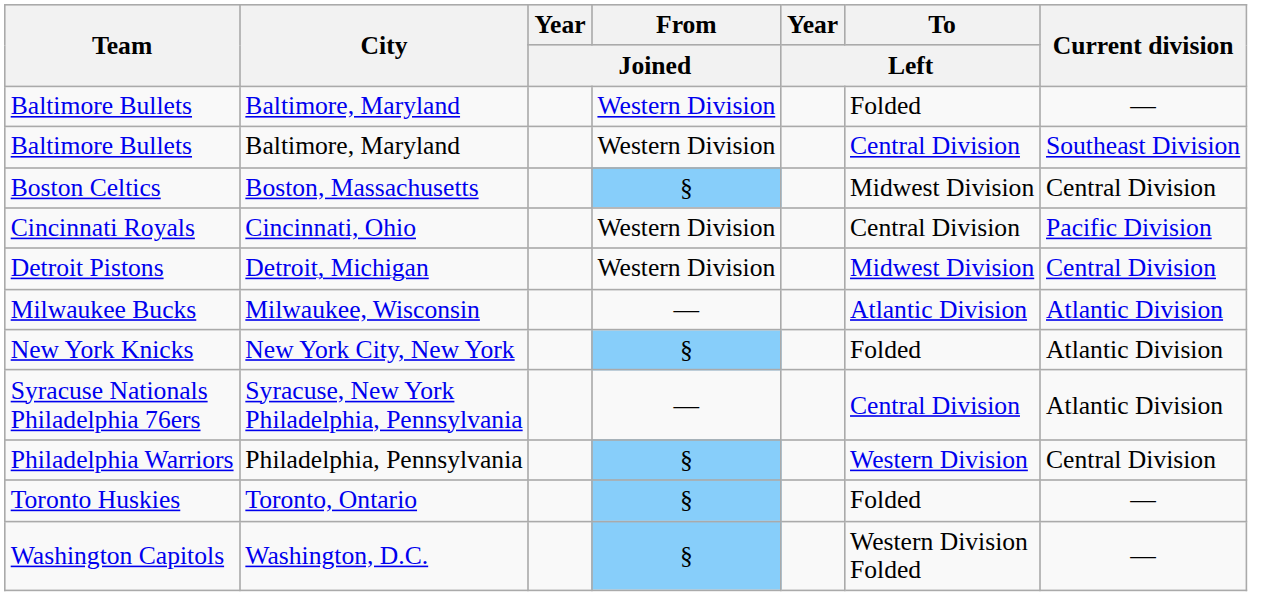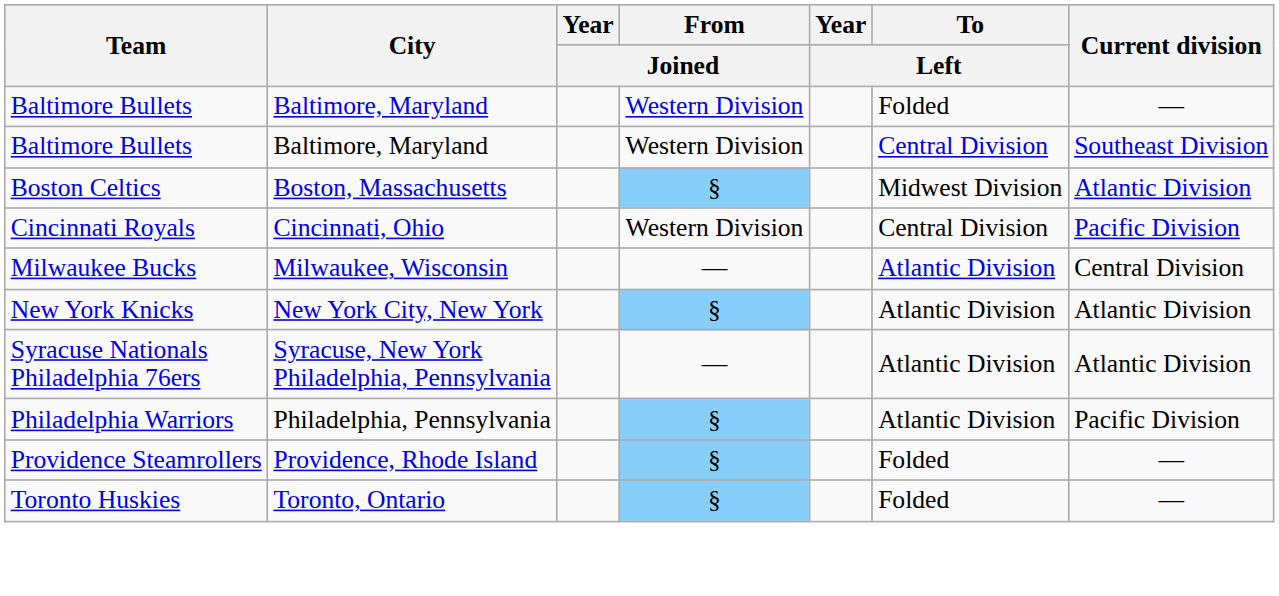Boston Celtics | Current division: Central Division -> Atlantic Division
- row: Detroit Pistons | Detroit, Michigan | Western Division | Midwest Division | Central Division
Milwaukee Bucks | Current division: Atlantic Division -> Central Division
New York Knicks | To / Left: Folded -> Atlantic Division
Syracuse Nationals Philadelphia 76ers | To / Left: Central Division -> Atlantic Division
Philadelphia Warriors | To / Left: Western Division -> Atlantic Division
Philadelphia Warriors | Current division: Central Division -> Pacific Division
+ row: Providence Steamrollers | Providence, Rhode Island | § | Folded | —
- row: Washington Capitols | Washington, D.C. | § | Western Division Folded | —
